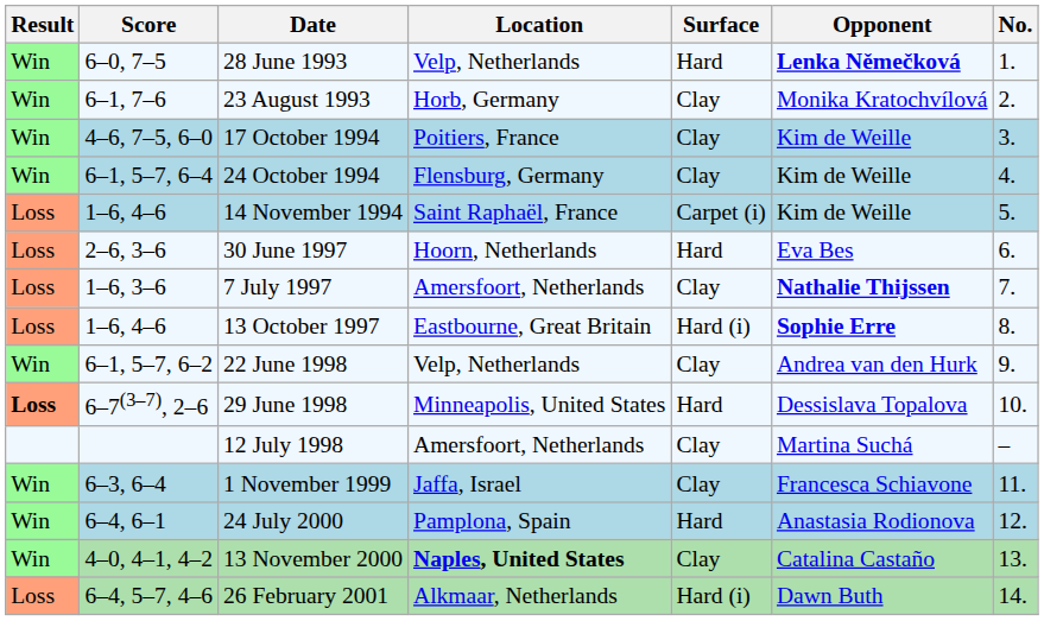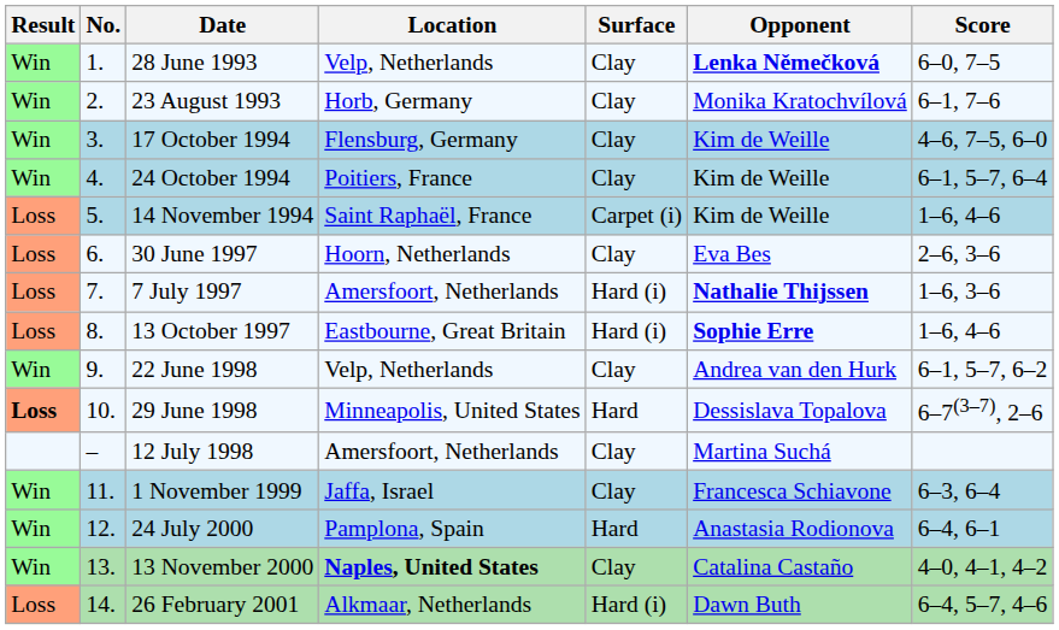columns swapped: No. <-> Score
28 June 1993 | Surface: Hard -> Clay
17 October 1994 | Location: Poitiers, France -> Flensburg, Germany
24 October 1994 | Location: Flensburg, Germany -> Poitiers, France
30 June 1997 | Surface: Hard -> Clay
7 July 1997 | Surface: Clay -> Hard (i)
